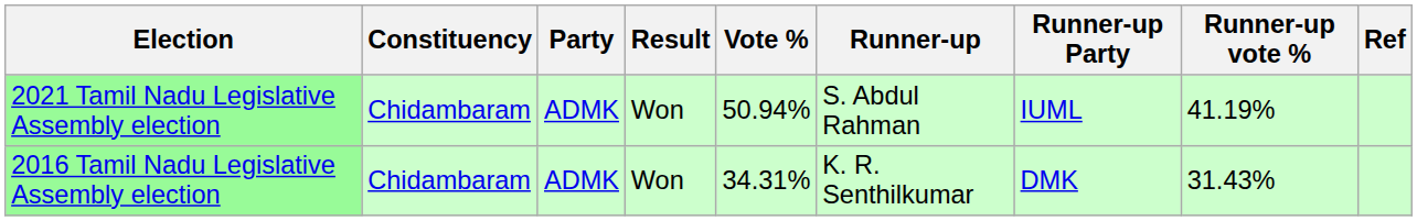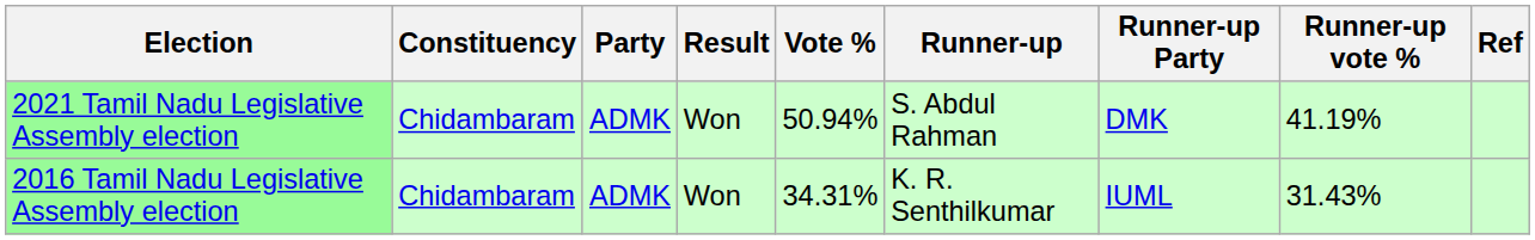2021 Tamil Nadu Legislative Assembly election | Runner-up Party: IUML -> DMK
2016 Tamil Nadu Legislative Assembly election | Runner-up Party: DMK -> IUML
